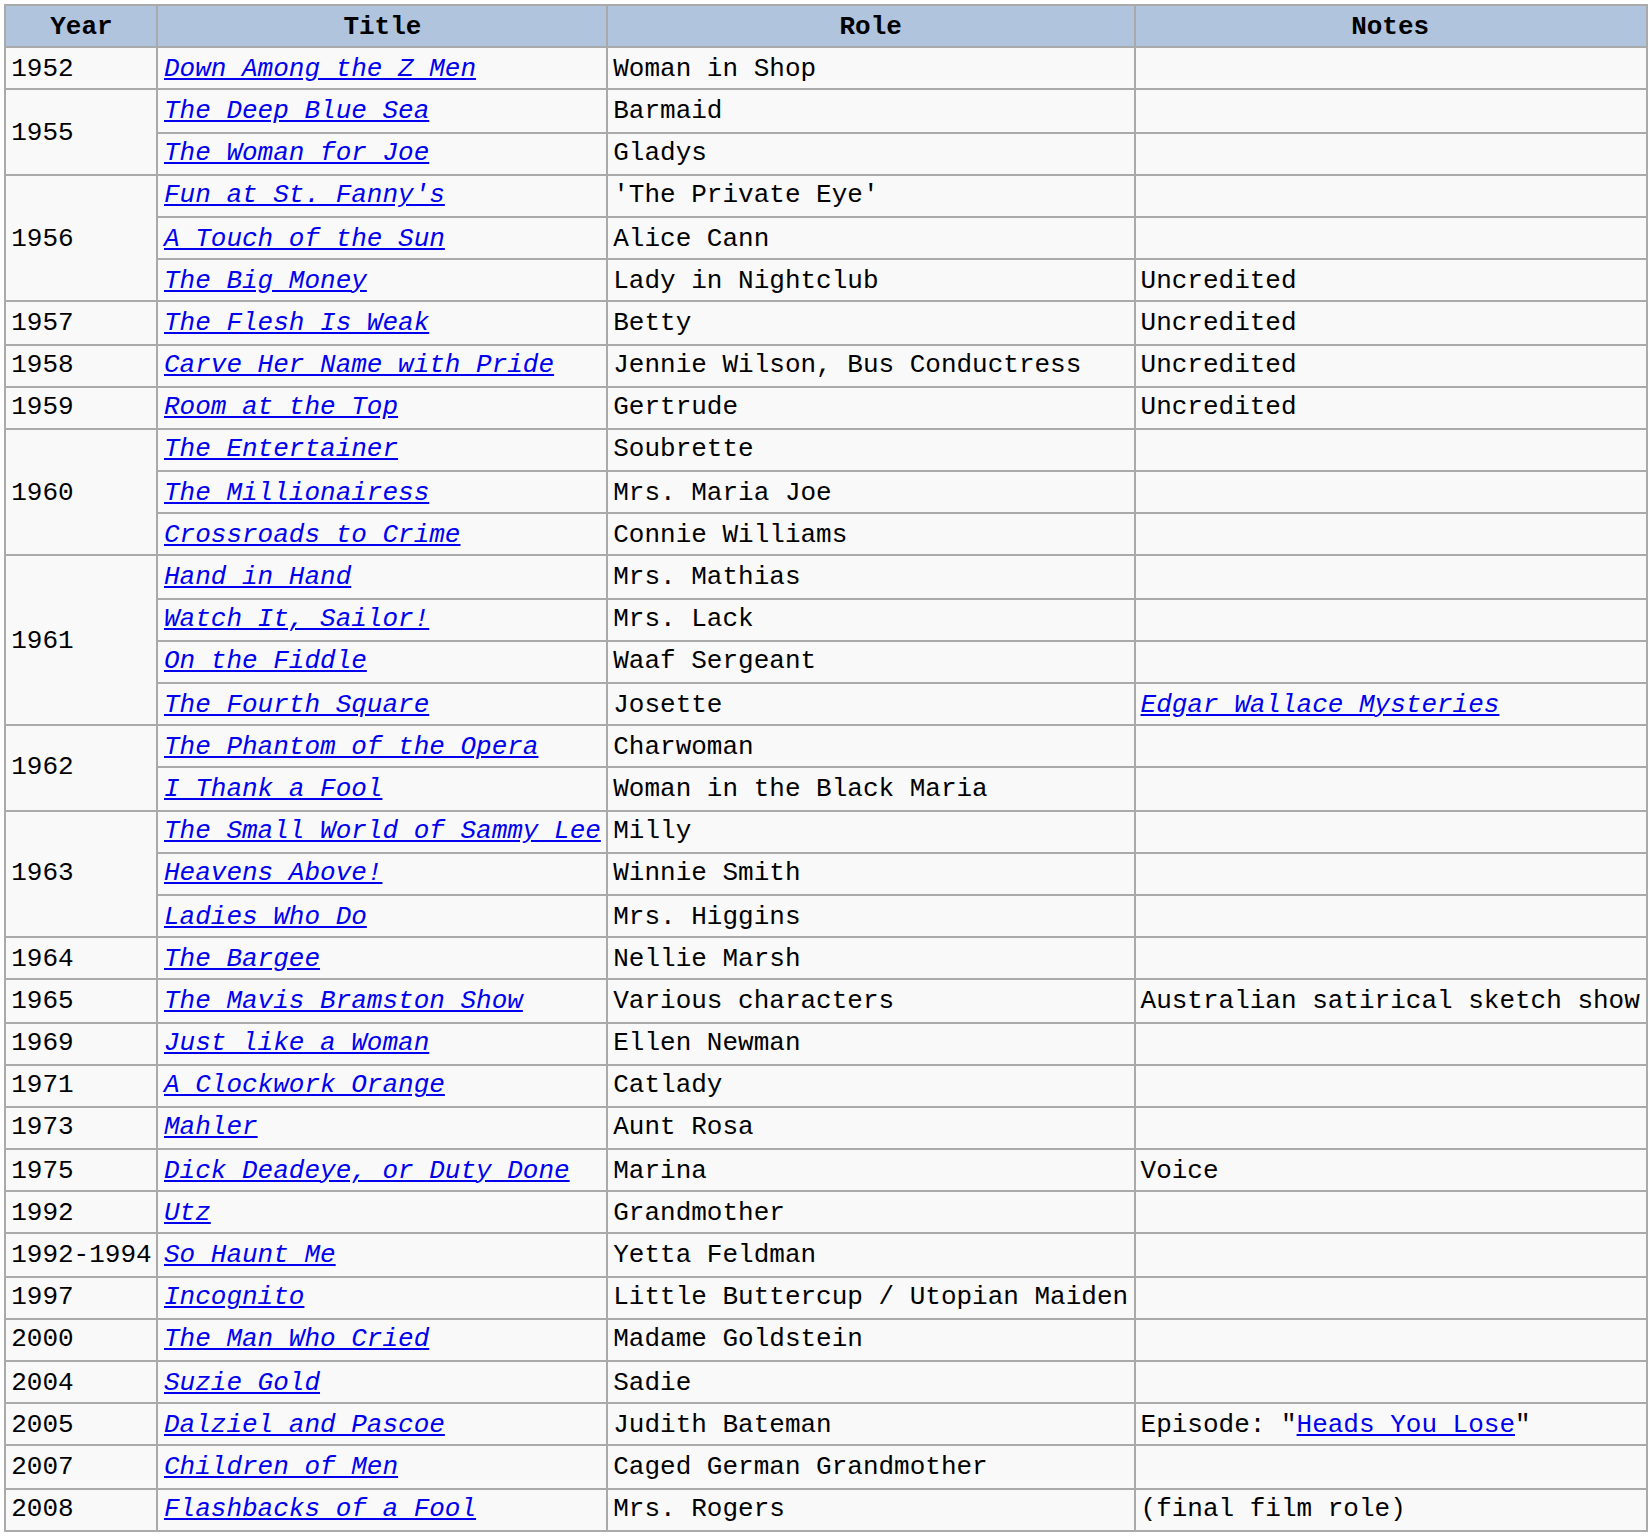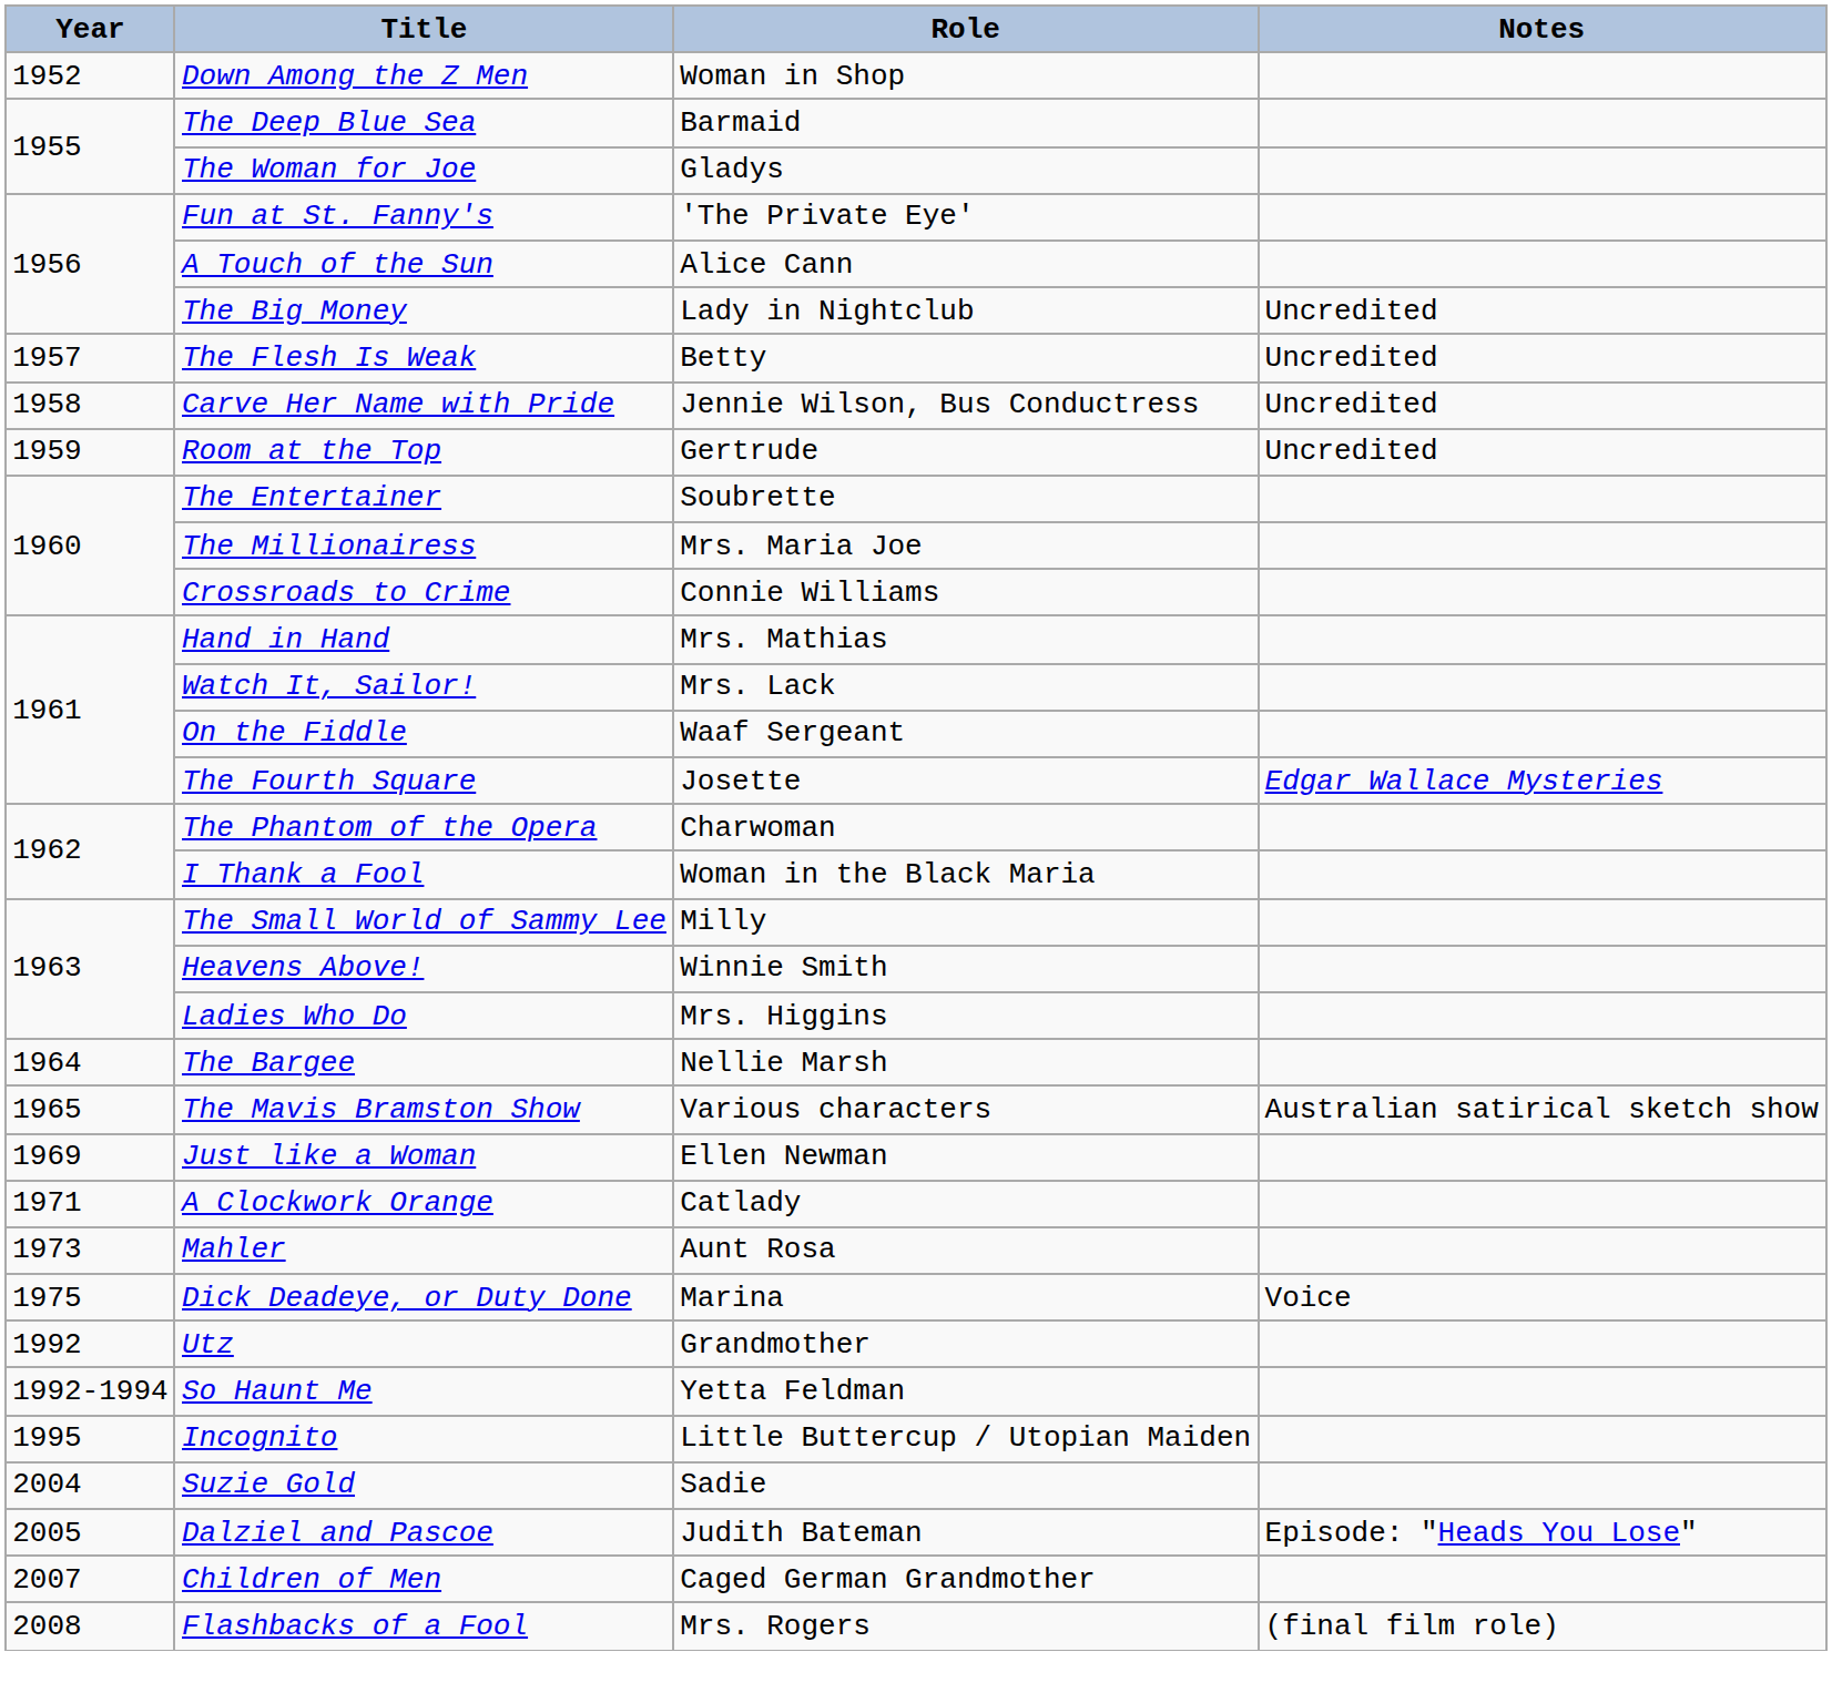Incognito | Year: 1997 -> 1995
- row: 2000 | The Man Who Cried | Madame Goldstein
